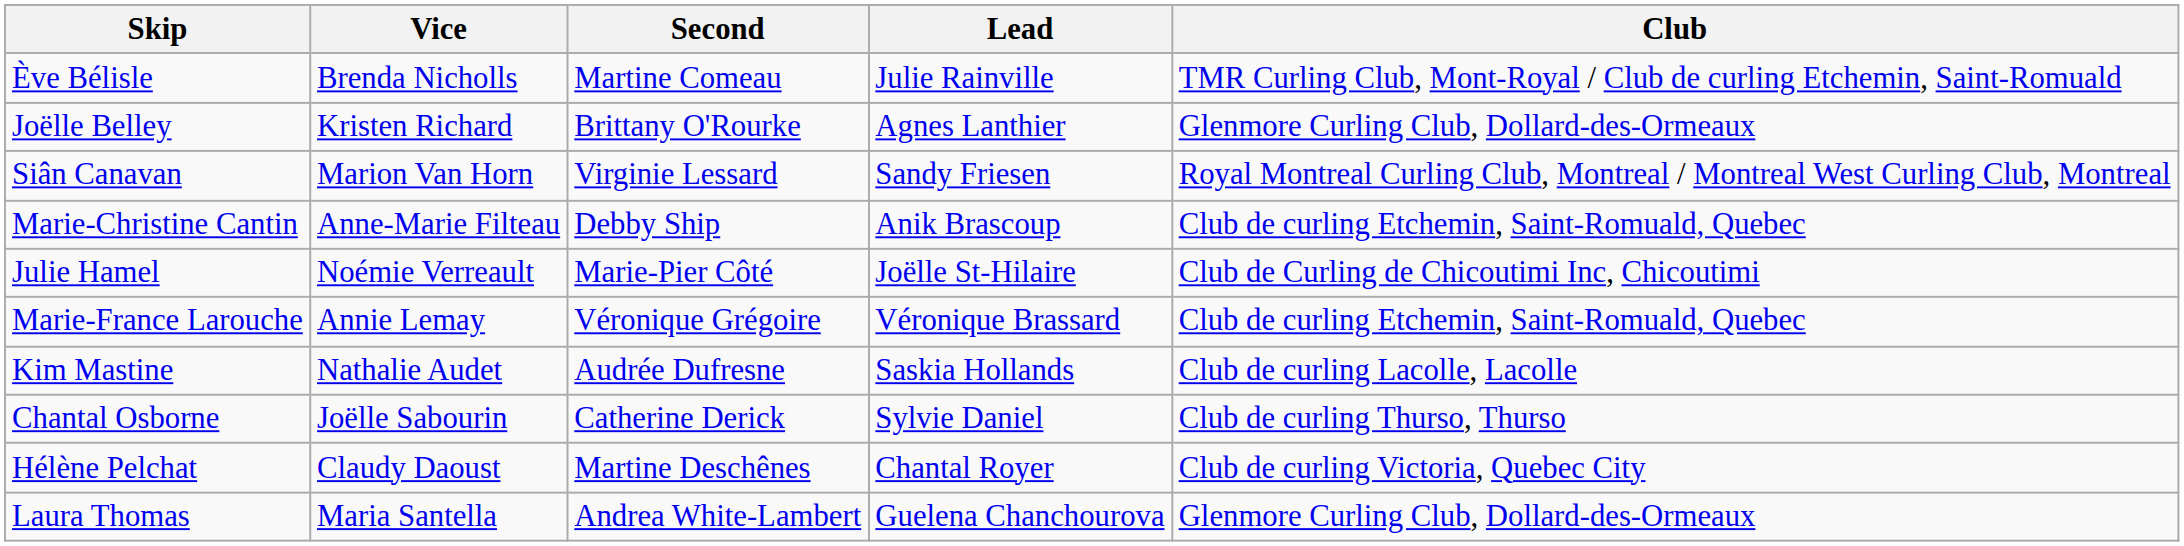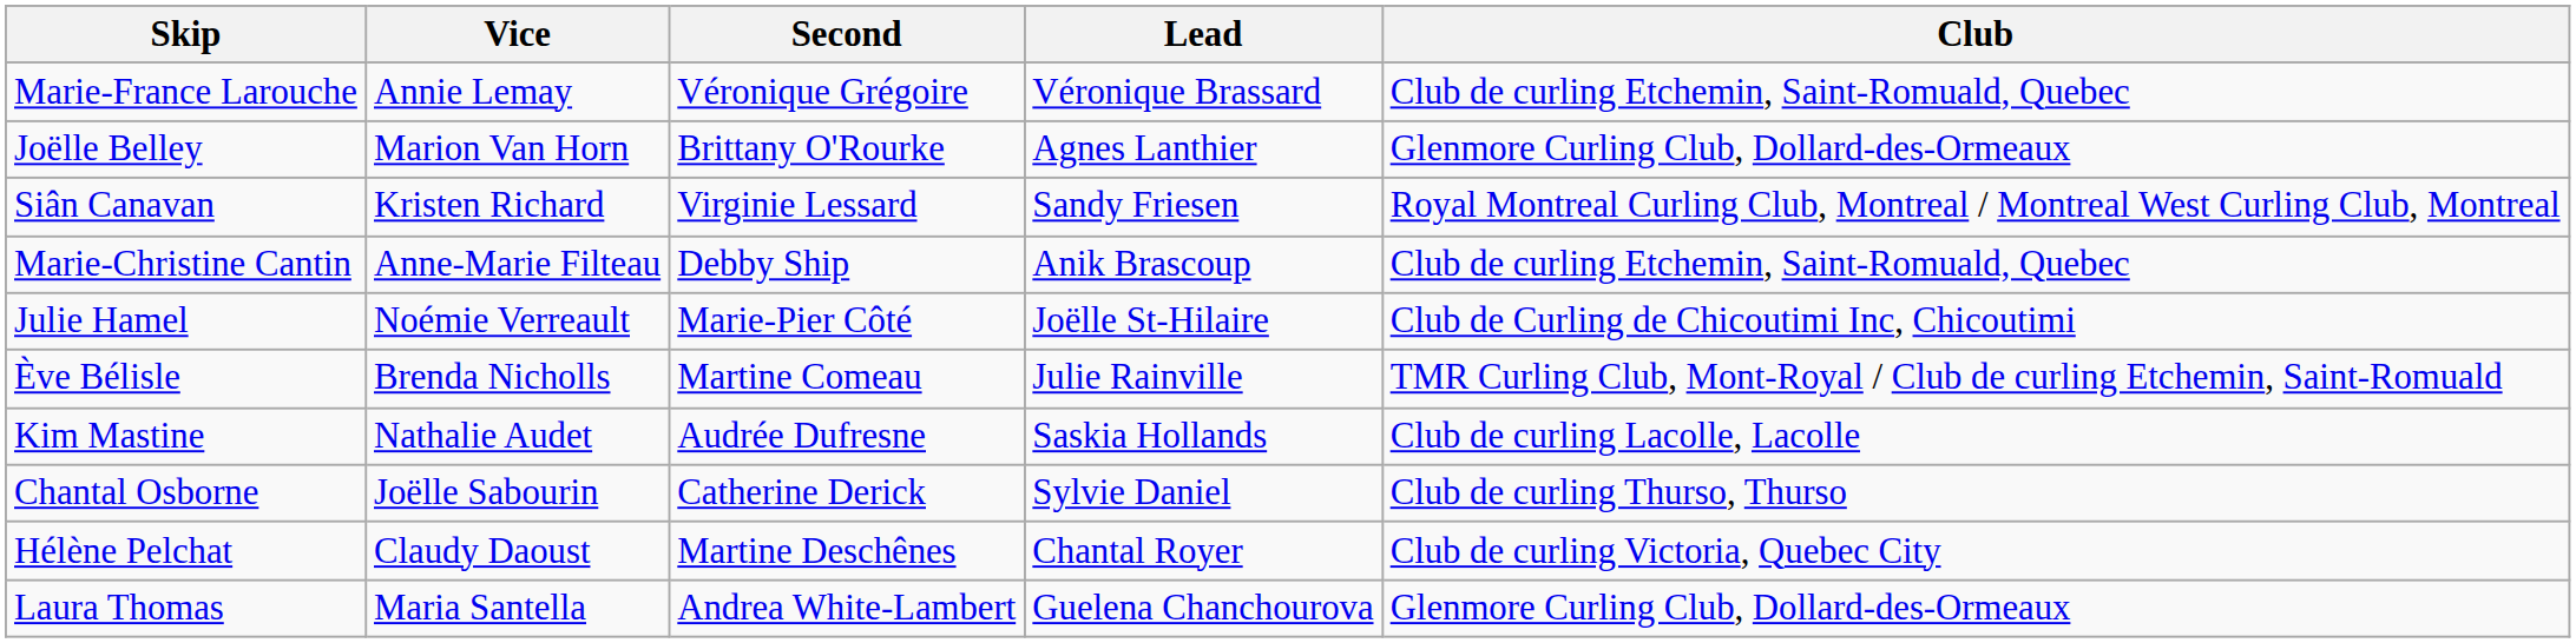rows swapped: Ève Bélisle <-> Marie-France Larouche
Joëlle Belley | Vice: Kristen Richard -> Marion Van Horn
Siân Canavan | Vice: Marion Van Horn -> Kristen Richard
